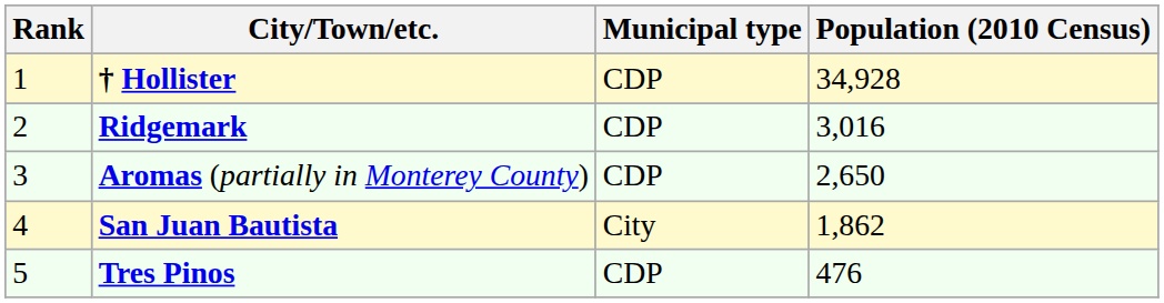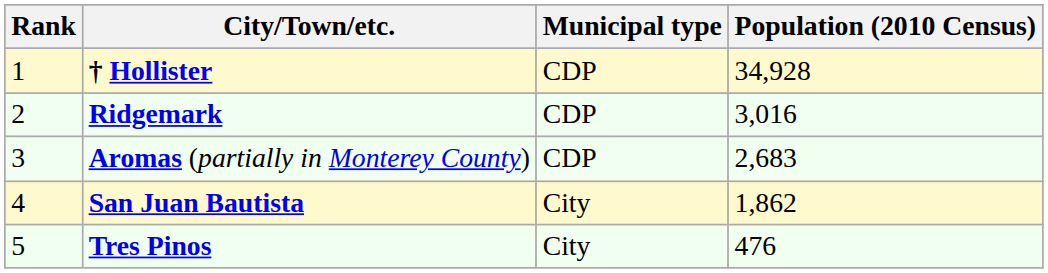Aromas (partially in Monterey County) | Population (2010 Census): 2,650 -> 2,683
Tres Pinos | Municipal type: CDP -> City
